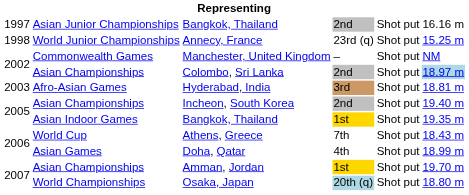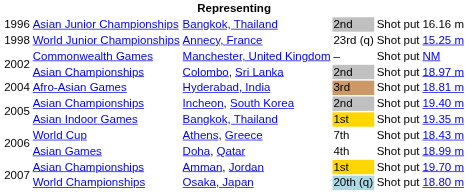Asian Junior Championships / Bangkok, Thailand | column 1: 1997 -> 1996
Colombo, Sri Lanka | column 6: lightblue background -> no background
Hyderabad, India | column 1: 2003 -> 2004
